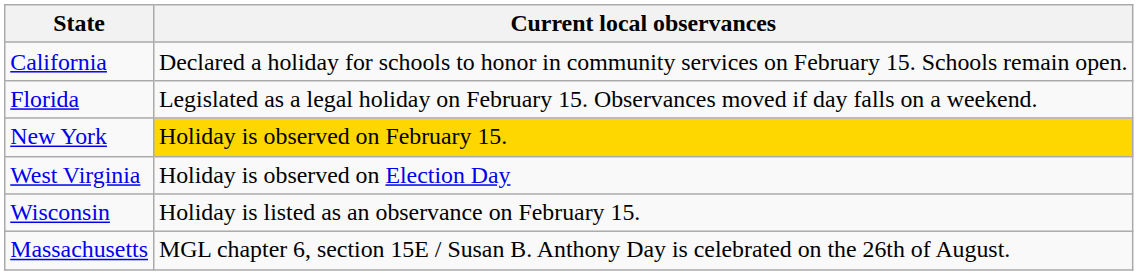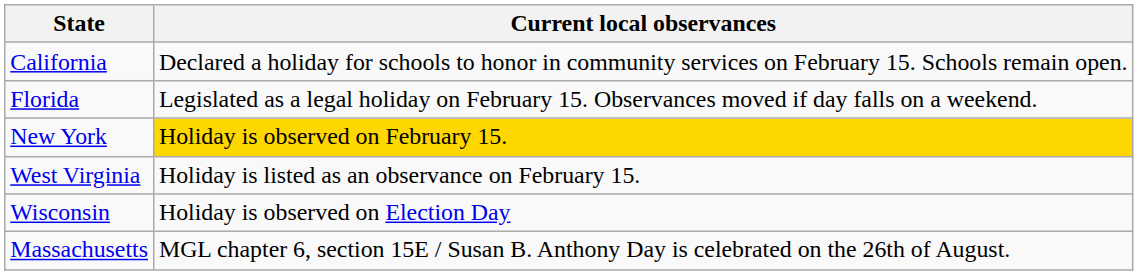West Virginia | Current local observances: Holiday is observed on Election Day -> Holiday is listed as an observance on February 15.
Wisconsin | Current local observances: Holiday is listed as an observance on February 15. -> Holiday is observed on Election Day
